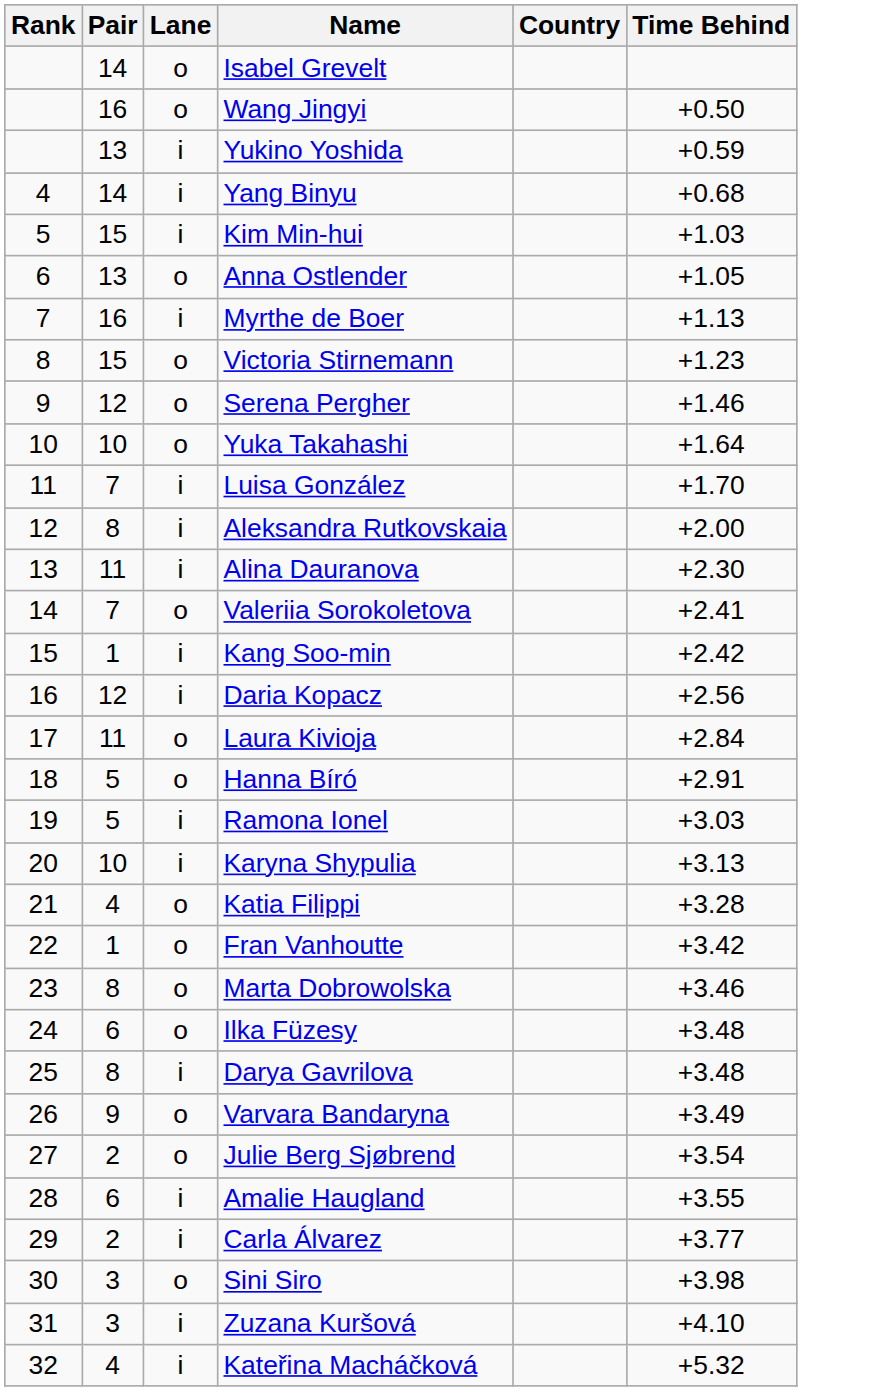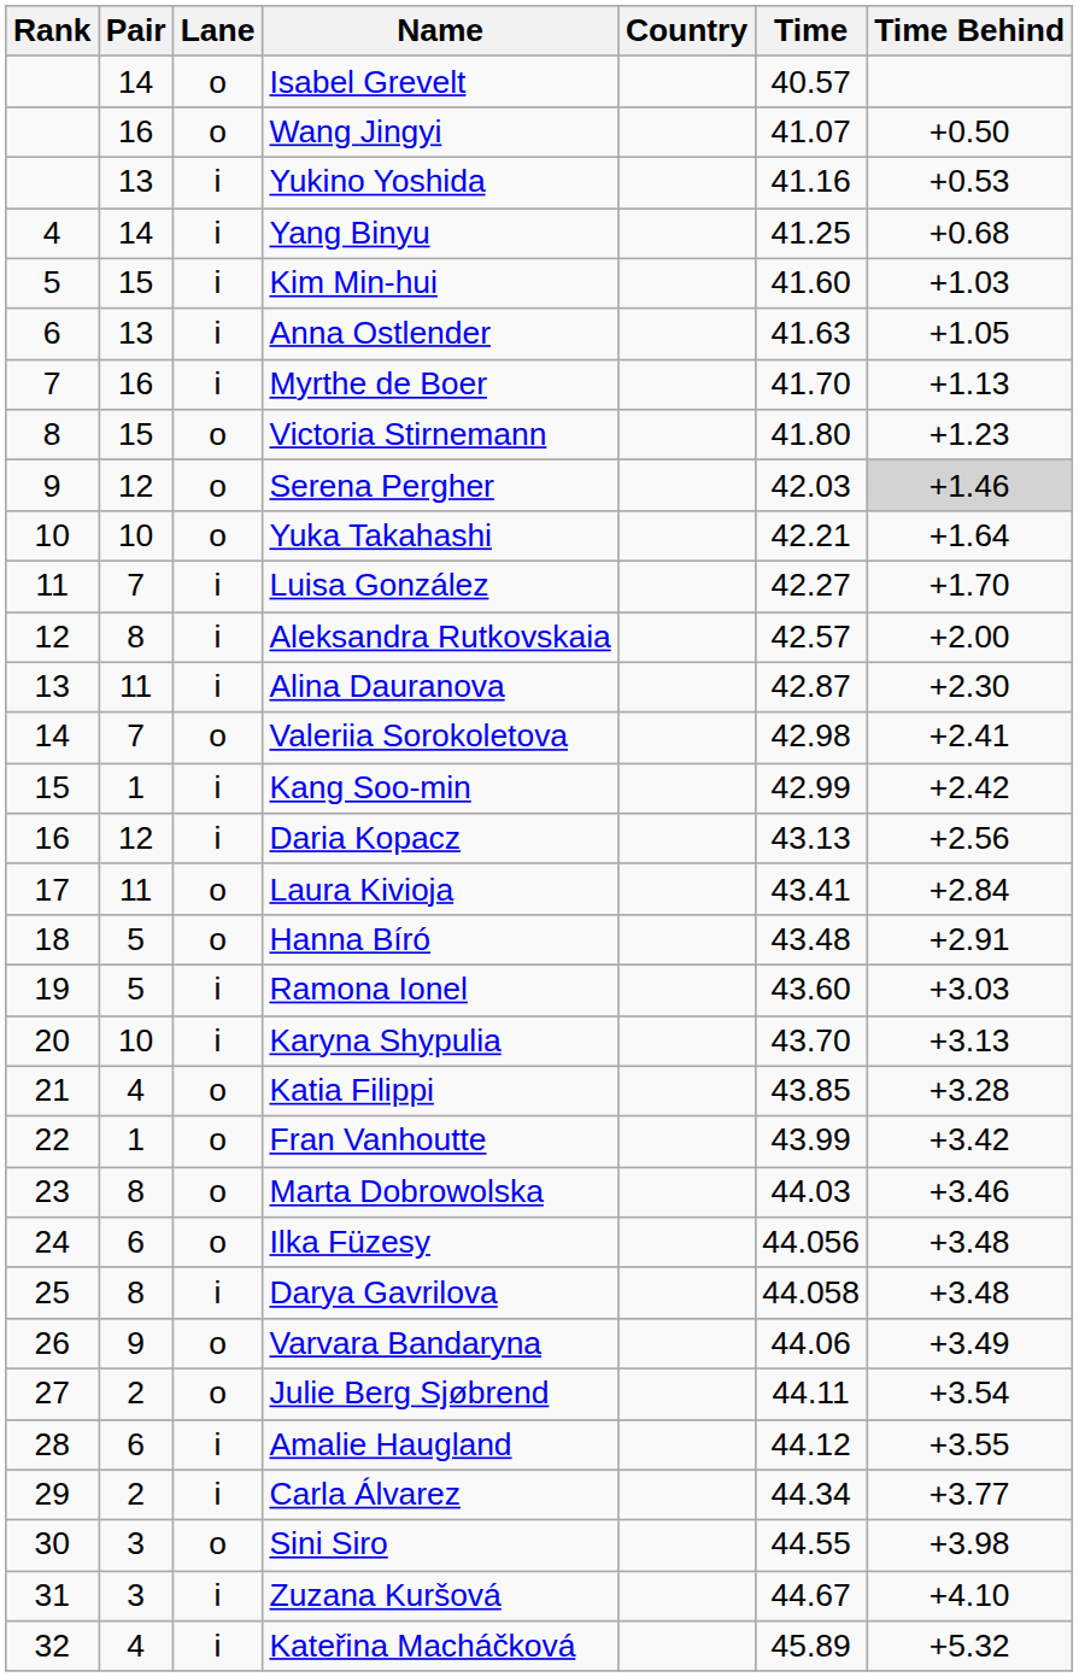+ column: Time | 40.57 | 41.07 | 41.16 | 41.25 | 41.60 | 41.63 | 41.70 | 41.80 | 42.03 | 42.21 | 42.27 | 42.57 | 42.87 | 42.98 | 42.99 | 43.13 | 43.41 | 43.48 | 43.60 | 43.70 | 43.85 | 43.99 | 44.03 | 44.056 | 44.058 | 44.06 | 44.11 | 44.12 | 44.34 | 44.55 | 44.67 | 45.89
Yukino Yoshida | Time Behind: +0.59 -> +0.53
Anna Ostlender | Lane: o -> i
Serena Pergher | Time Behind: no background -> lightgrey background
